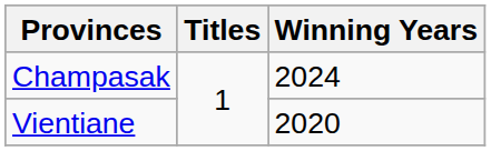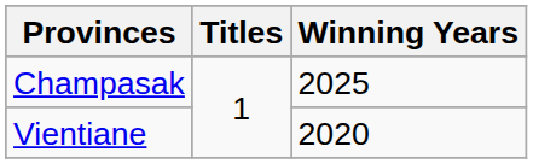Champasak | Winning Years: 2024 -> 2025
